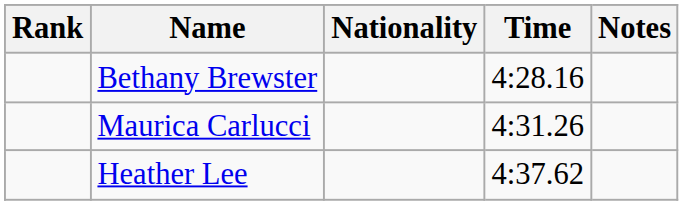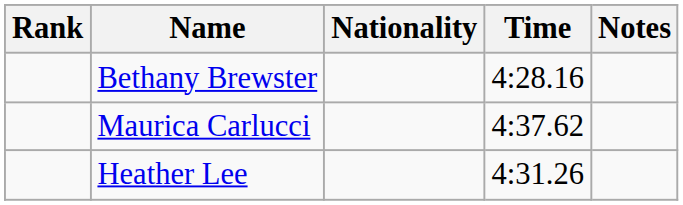Maurica Carlucci | Time: 4:31.26 -> 4:37.62
Heather Lee | Time: 4:37.62 -> 4:31.26
